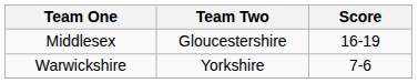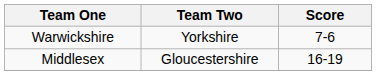rows swapped: Middlesex <-> Warwickshire
